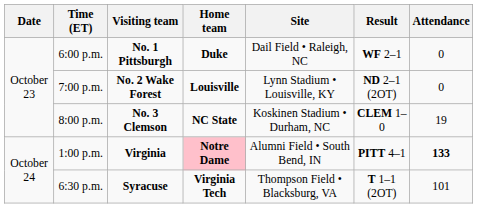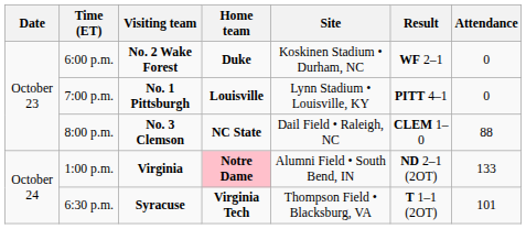6:00 p.m. | Visiting team: No. 1 Pittsburgh -> No. 2 Wake Forest
6:00 p.m. | Site: Dail Field • Raleigh, NC -> Koskinen Stadium • Durham, NC
7:00 p.m. | Visiting team: No. 2 Wake Forest -> No. 1 Pittsburgh
7:00 p.m. | Result: ND 2–1 (2OT) -> PITT 4–1
8:00 p.m. | Site: Koskinen Stadium • Durham, NC -> Dail Field • Raleigh, NC
8:00 p.m. | Attendance: 19 -> 88
1:00 p.m. | Result: PITT 4–1 -> ND 2–1 (2OT)
1:00 p.m. | Attendance: bold -> normal
